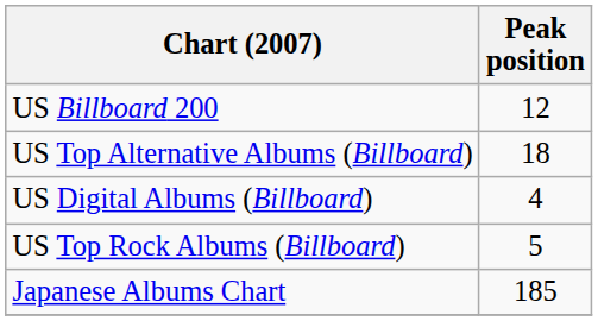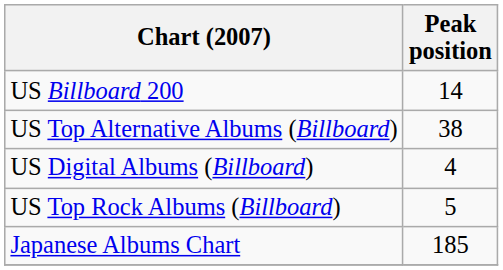US Billboard 200 | Peak position: 12 -> 14
US Top Alternative Albums (Billboard) | Peak position: 18 -> 38
